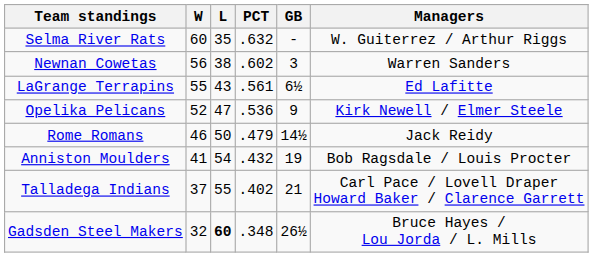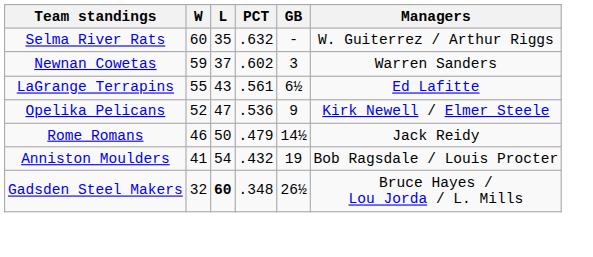Newnan Cowetas | W: 56 -> 59
Newnan Cowetas | L: 38 -> 37
- row: Talladega Indians | 37 | 55 | .402 | 21 | Carl Pace / Lovell Draper Howard Baker / Clarence Garrett
